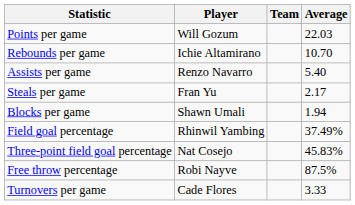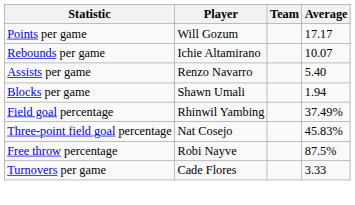Points per game | Average: 22.03 -> 17.17
Rebounds per game | Average: 10.70 -> 10.07
- row: Steals per game | Fran Yu | 2.17
